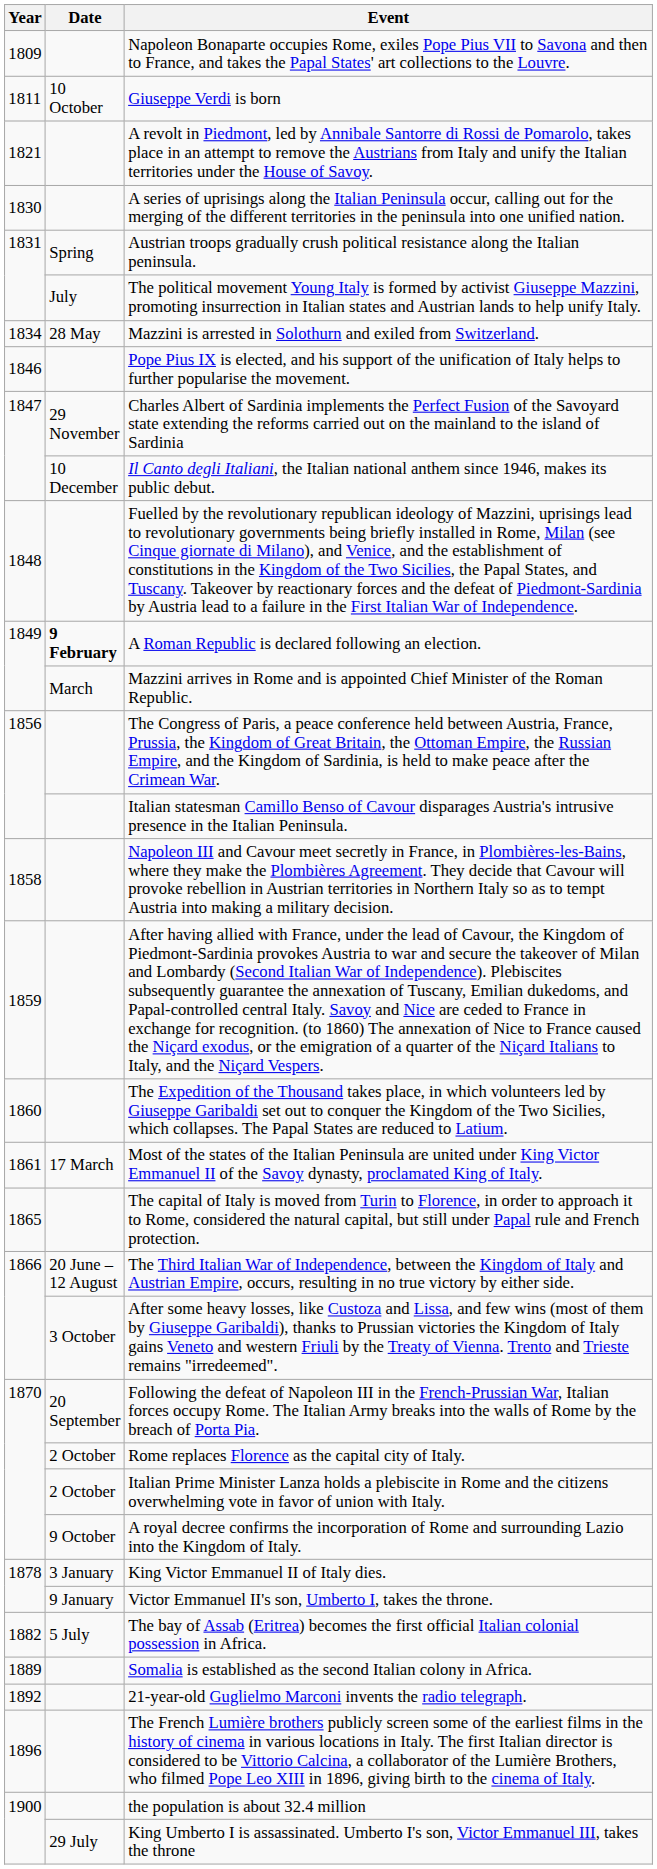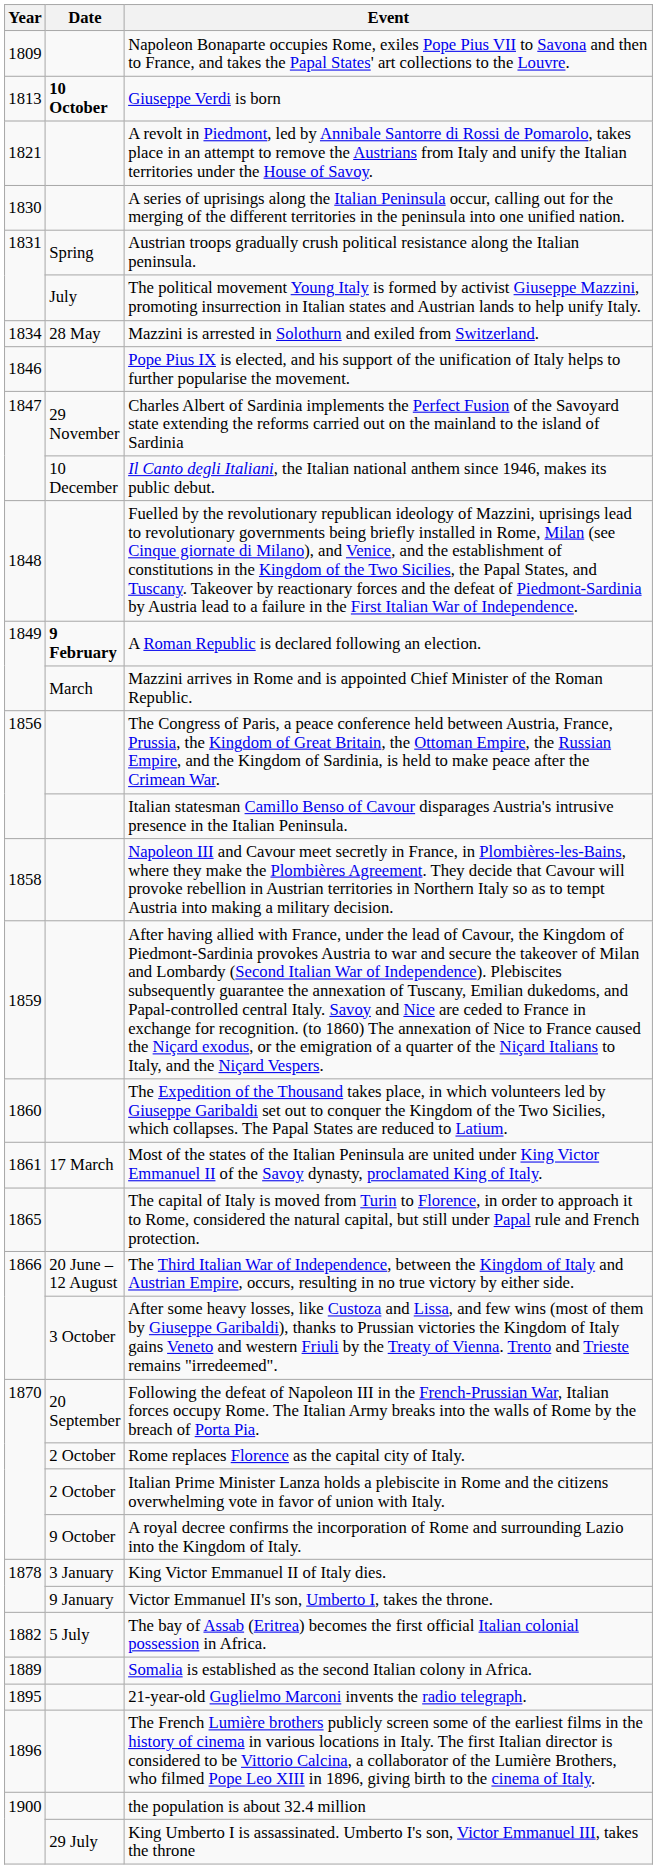Giuseppe Verdi is born | Year: 1811 -> 1813
Giuseppe Verdi is born | Date: normal -> bold
21-year-old Guglielmo Marconi invents the radio telegraph. | Year: 1892 -> 1895
